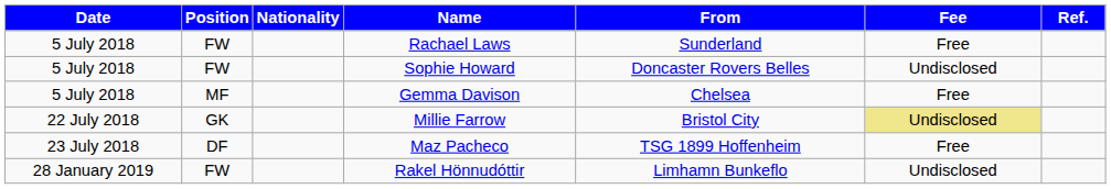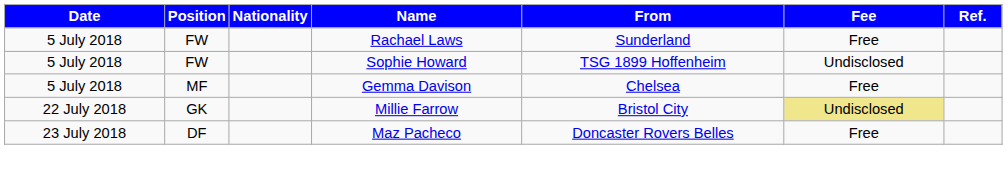Sophie Howard | From: Doncaster Rovers Belles -> TSG 1899 Hoffenheim
Maz Pacheco | From: TSG 1899 Hoffenheim -> Doncaster Rovers Belles
- row: 28 January 2019 | FW | Rakel Hönnudóttir | Limhamn Bunkeflo | Undisclosed
